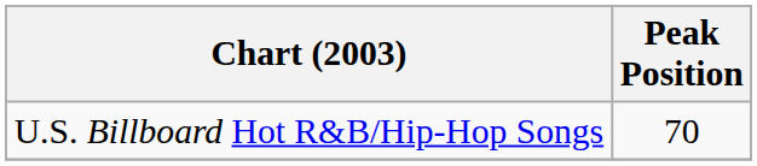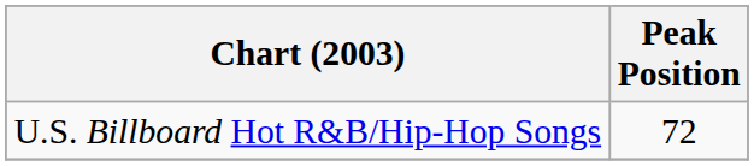U.S. Billboard Hot R&B/Hip-Hop Songs | Peak Position: 70 -> 72
